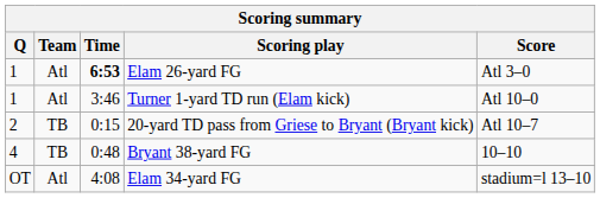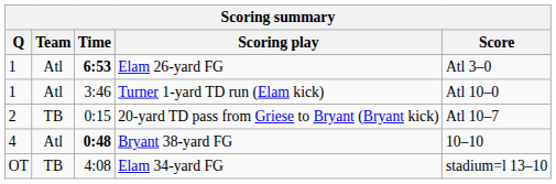Bryant 38-yard FG | Team: TB -> Atl
Bryant 38-yard FG | Time: normal -> bold
Elam 34-yard FG | Team: Atl -> TB
